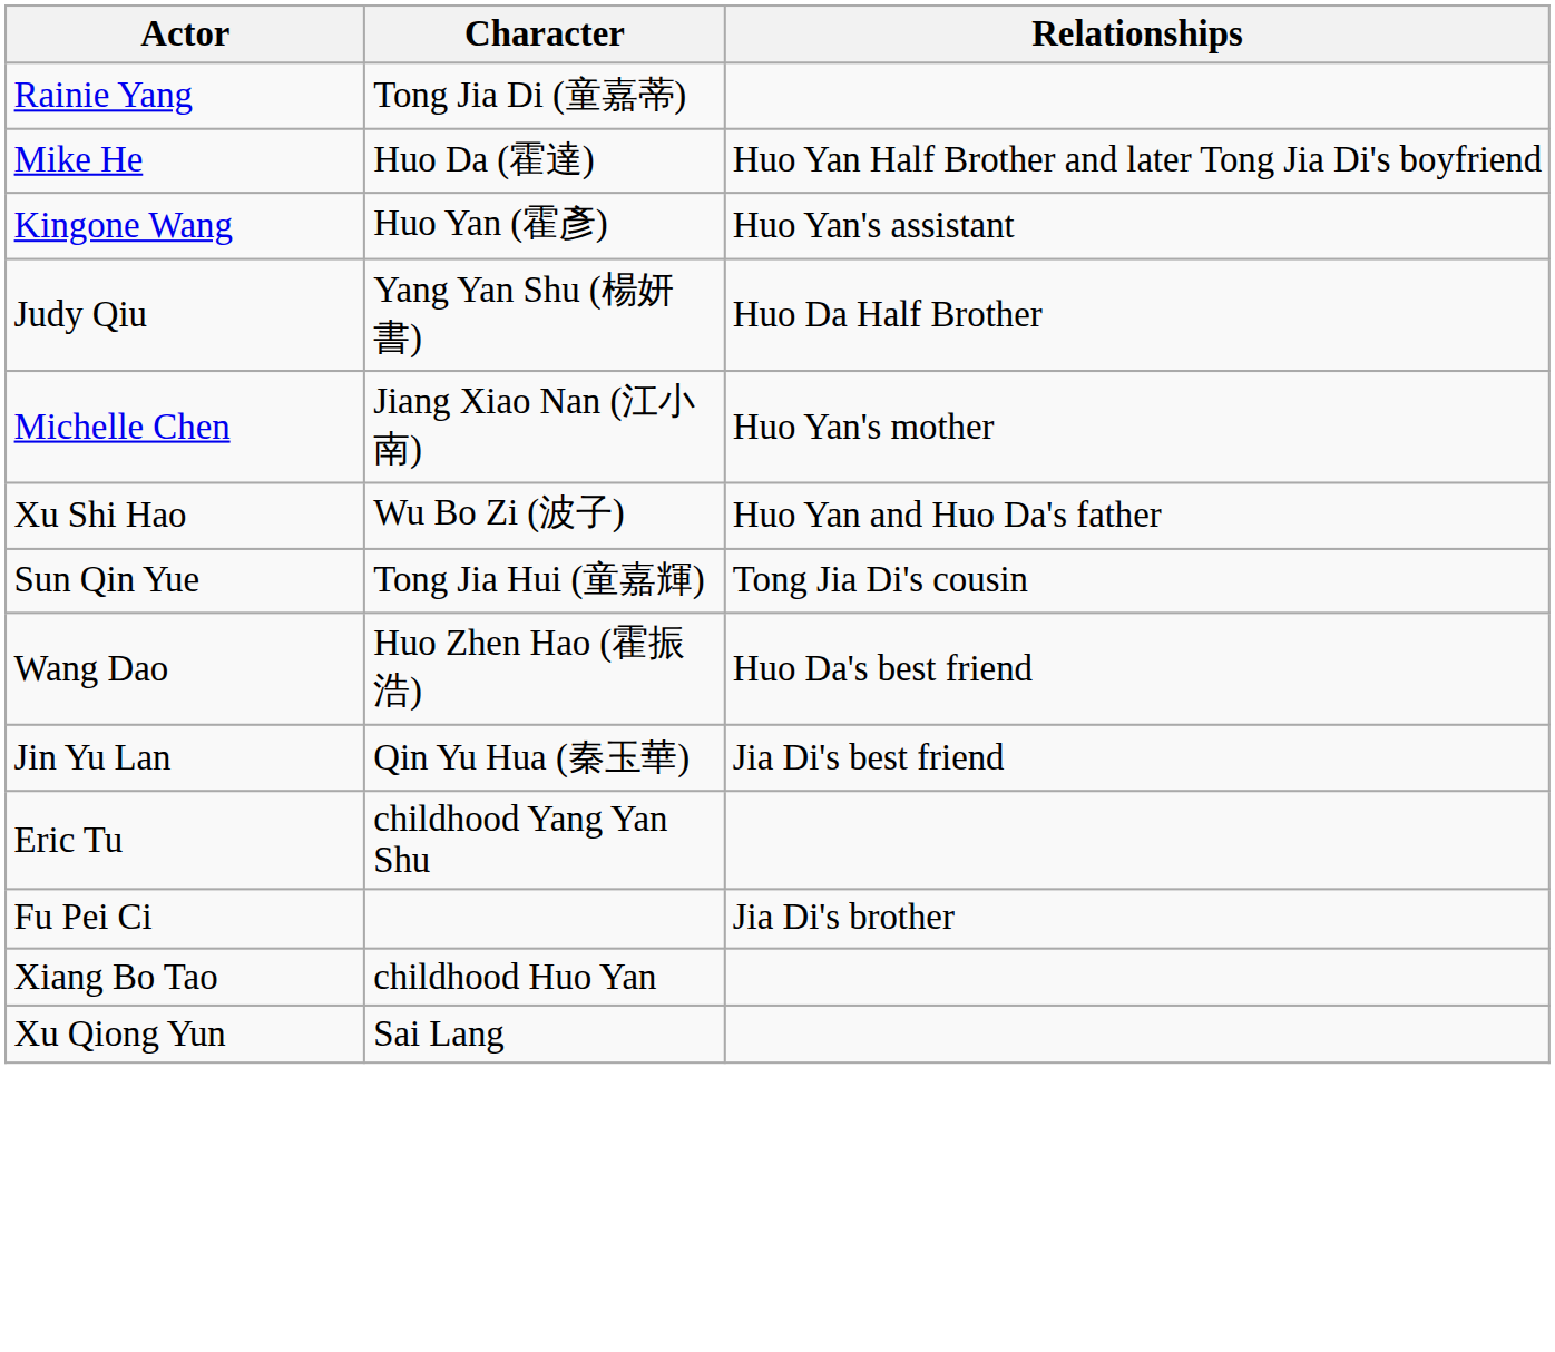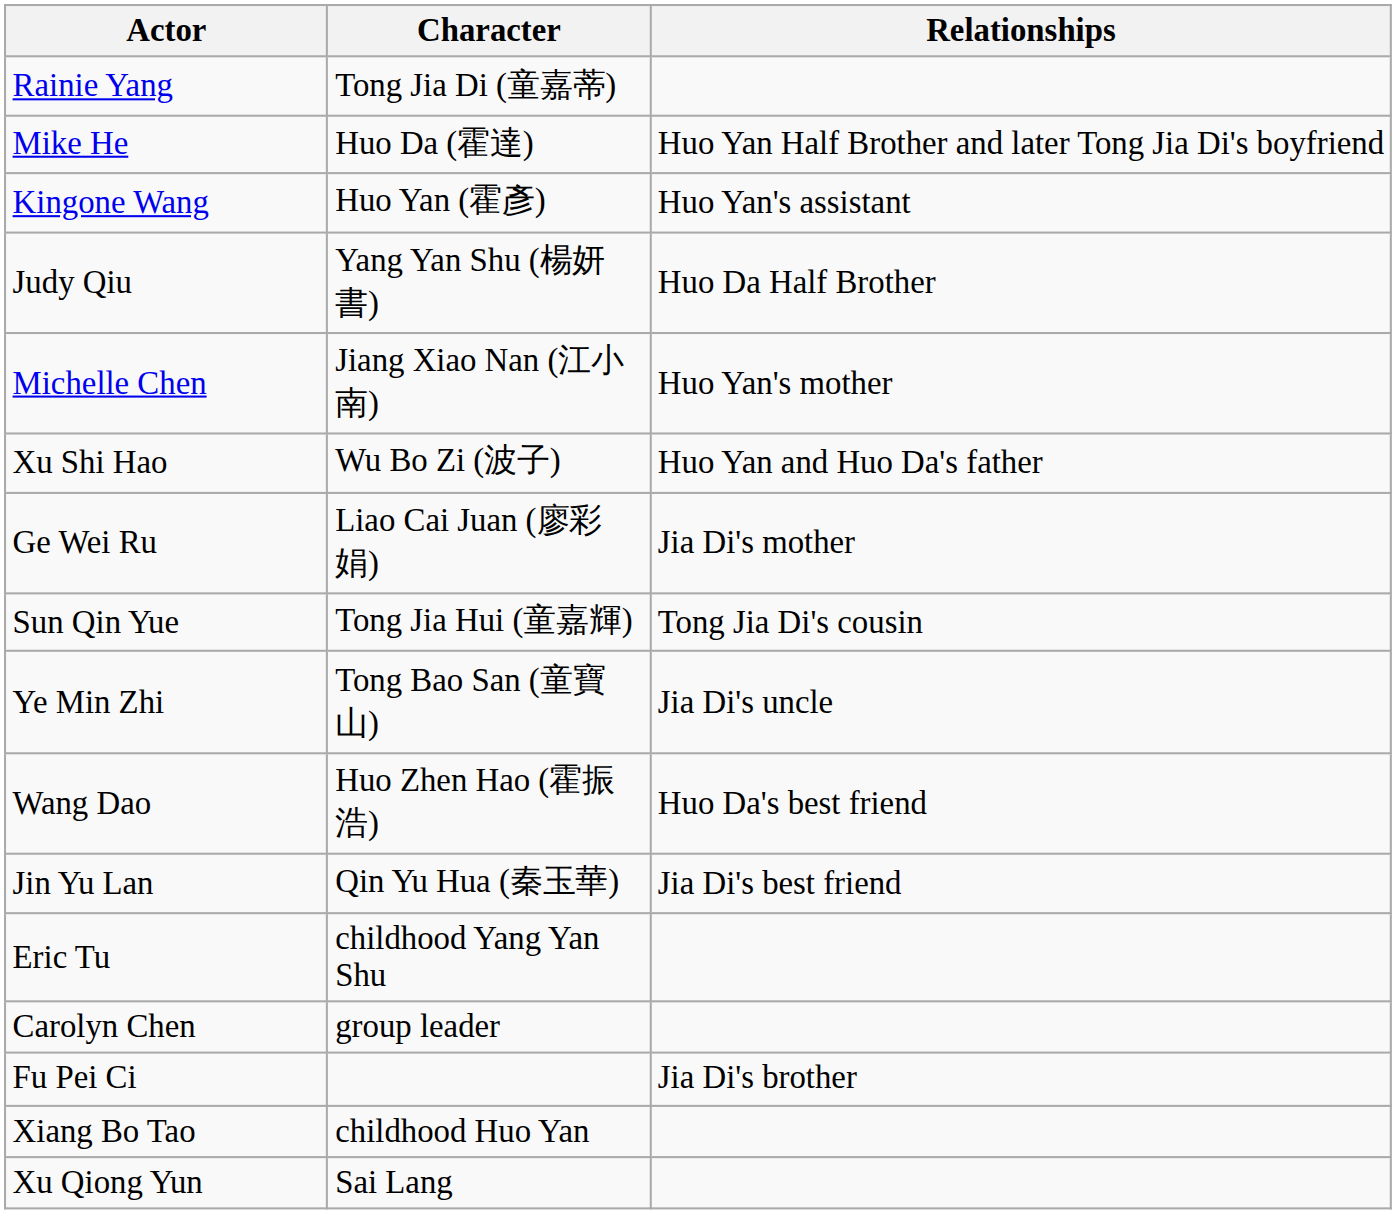+ row: Ge Wei Ru | Liao Cai Juan (廖彩娟) | Jia Di's mother
+ row: Ye Min Zhi | Tong Bao San (童寶山) | Jia Di's uncle
+ row: Carolyn Chen | group leader
